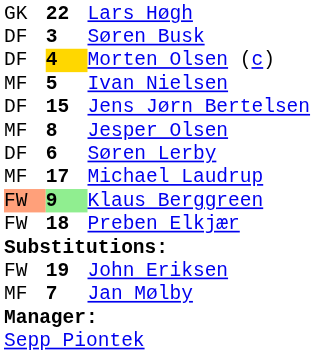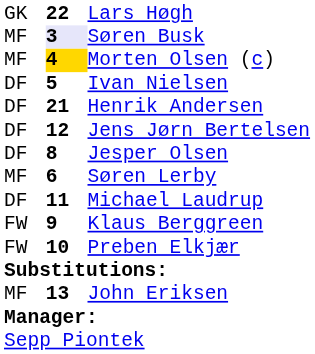Søren Busk | column 1: DF -> MF
Søren Busk | column 2: no background -> lavender background
Morten Olsen (c) | column 1: DF -> MF
Ivan Nielsen | column 1: MF -> DF
+ row: DF | 21 | Henrik Andersen
Jens Jørn Bertelsen | column 2: 15 -> 12
Jesper Olsen | column 1: MF -> DF
Søren Lerby | column 1: DF -> MF
Michael Laudrup | column 1: MF -> DF
Michael Laudrup | column 2: 17 -> 11
Klaus Berggreen | column 1: lightsalmon background -> no background
Klaus Berggreen | column 2: lightgreen background -> no background
Preben Elkjær | column 2: 18 -> 10
John Eriksen | column 1: FW -> MF
John Eriksen | column 2: 19 -> 13
- row: MF | 7 | Jan Mølby
